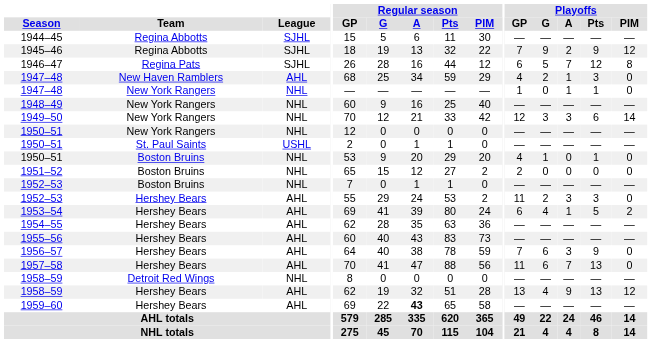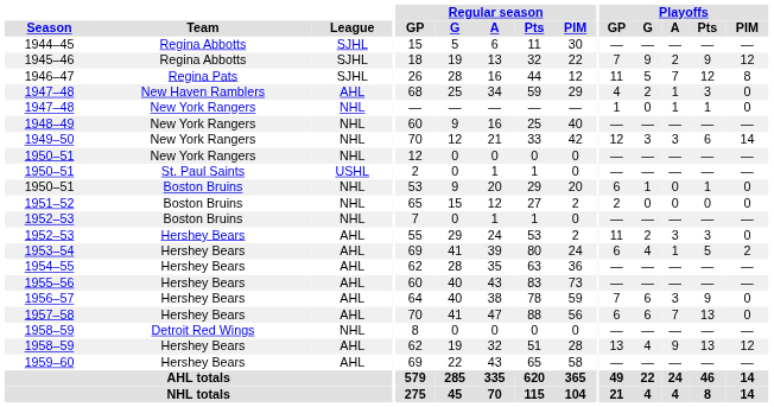1946–47 | Playoffs / GP: 6 -> 11
1950–51 / Boston Bruins | Playoffs / GP: 4 -> 6
1957–58 | Playoffs / GP: 11 -> 6
1959–60 | Regular season / A: bold -> normal
